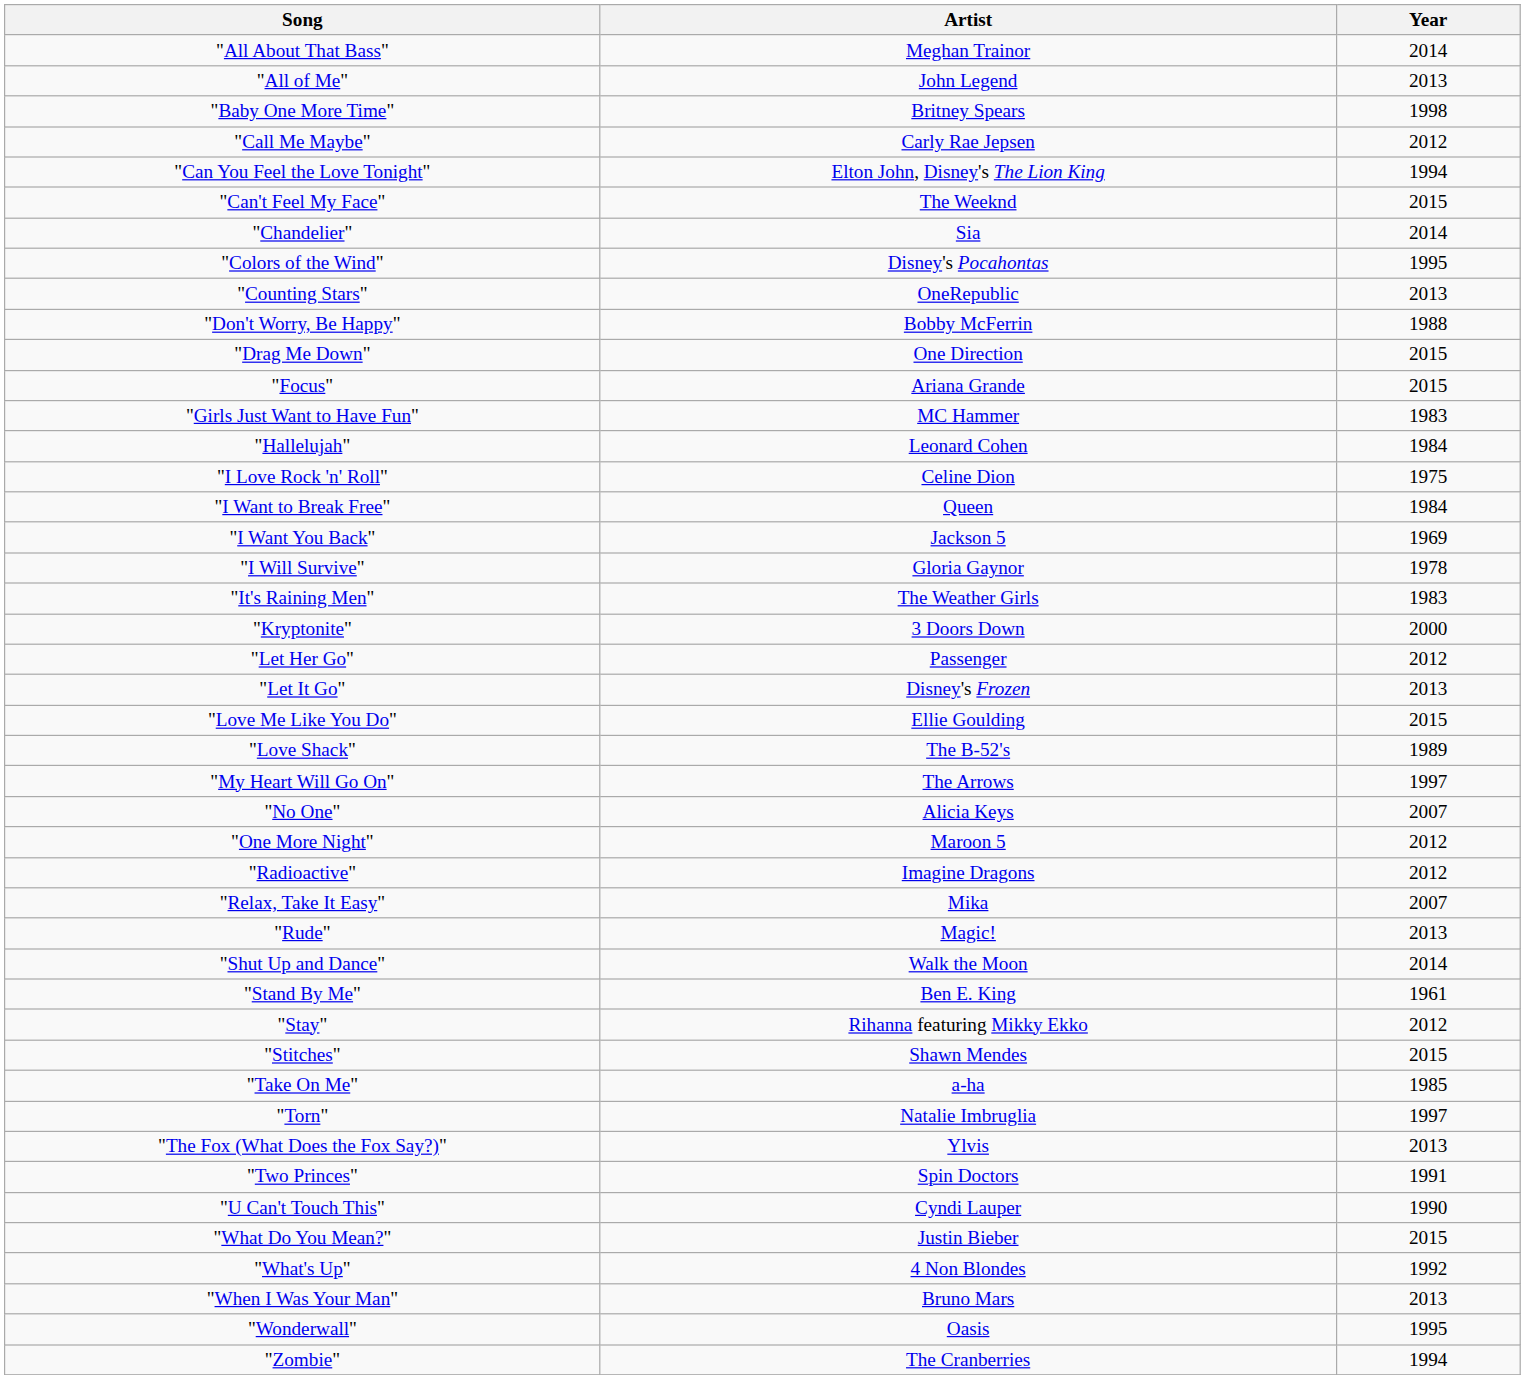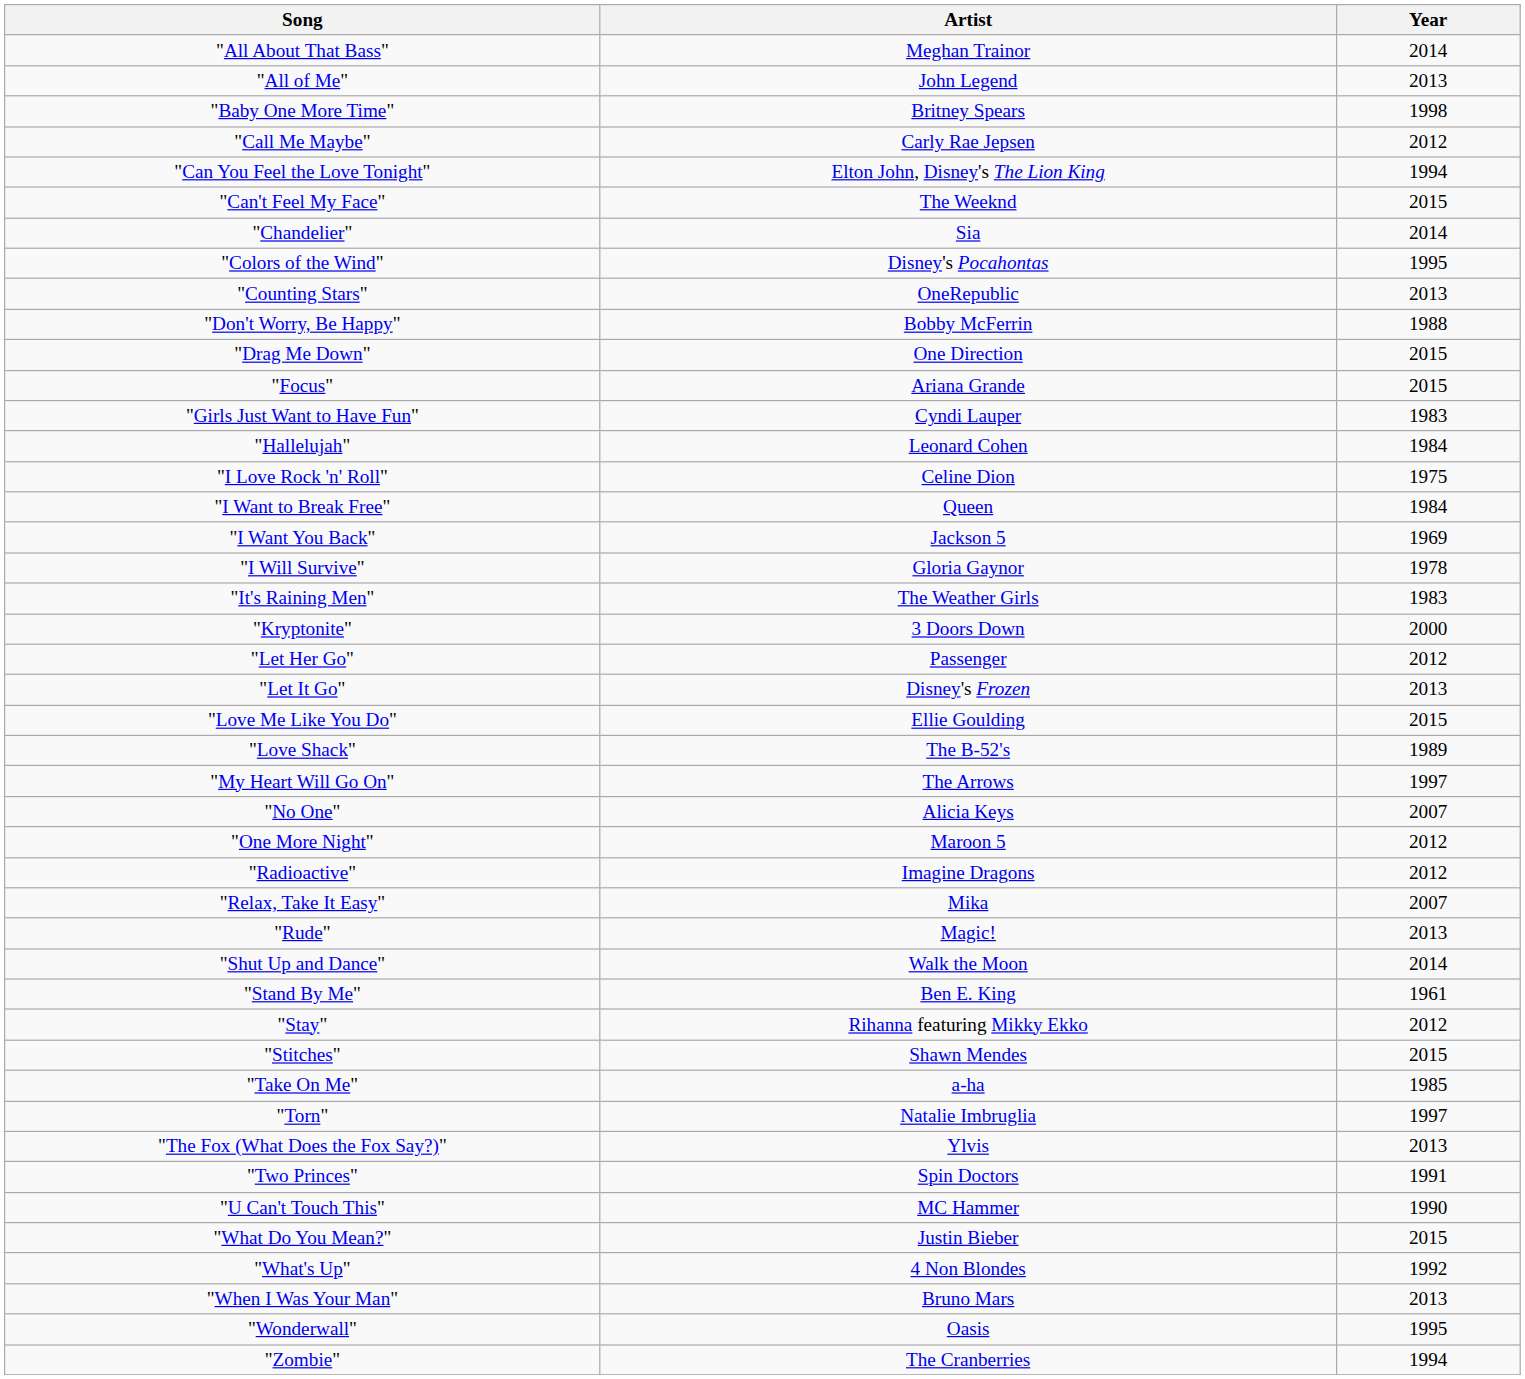"Girls Just Want to Have Fun" | Artist: MC Hammer -> Cyndi Lauper
"U Can't Touch This" | Artist: Cyndi Lauper -> MC Hammer
